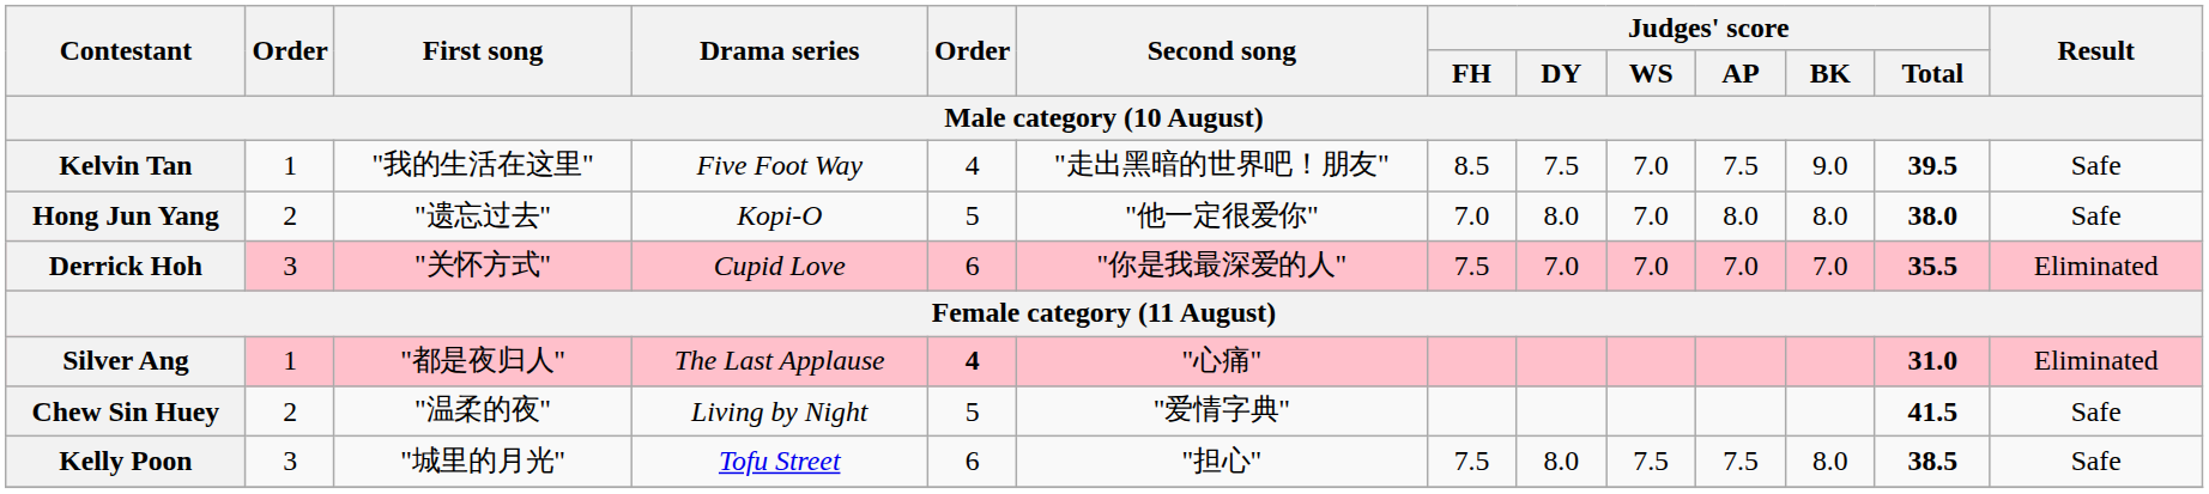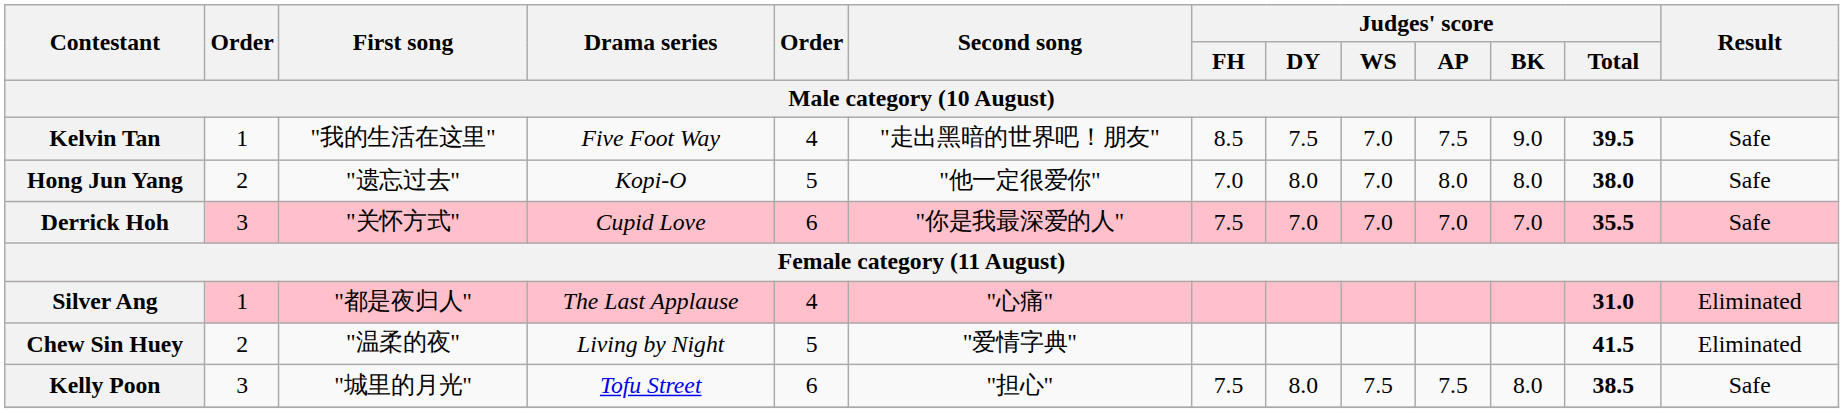Derrick Hoh | Result: Eliminated -> Safe
Silver Ang | column 5: bold -> normal
Chew Sin Huey | Result: Safe -> Eliminated
